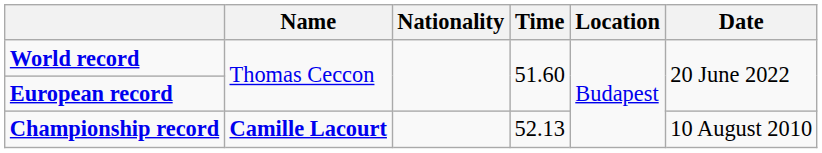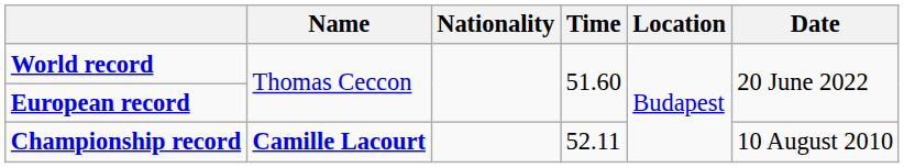Championship record | Time: 52.13 -> 52.11
